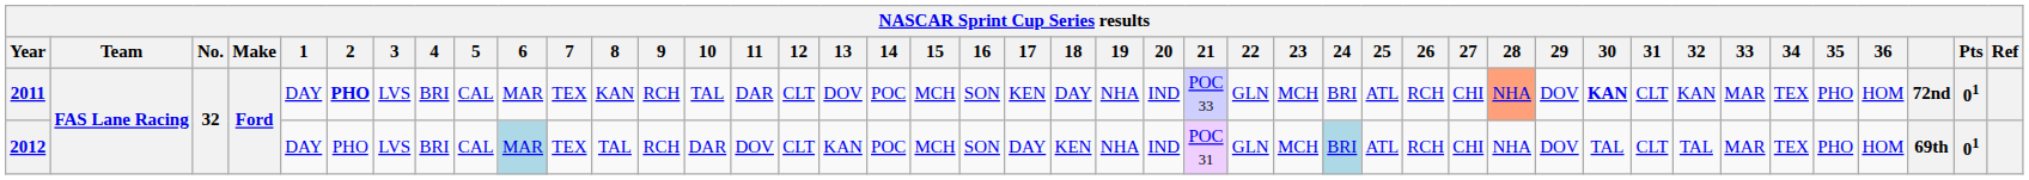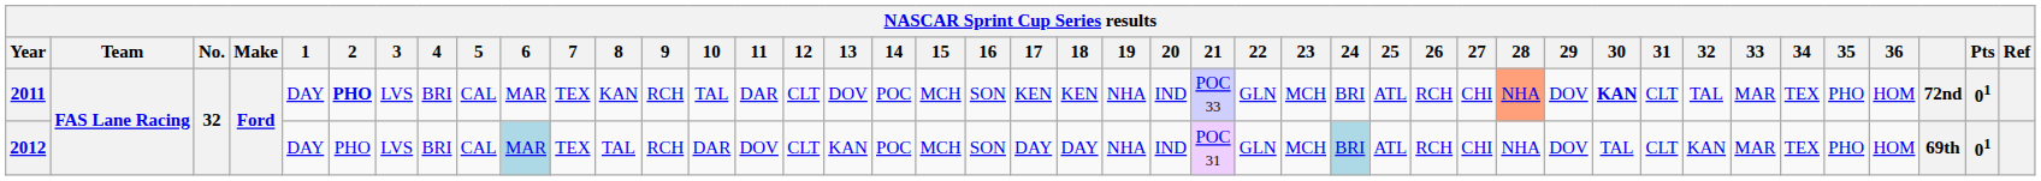2011 | 18: DAY -> KEN
2011 | 32: KAN -> TAL
2012 | 18: KEN -> DAY
2012 | 32: TAL -> KAN
